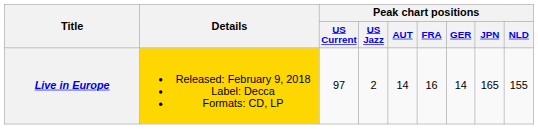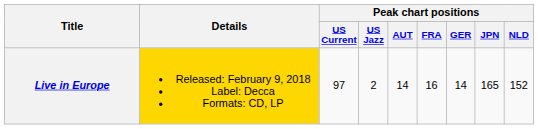Live in Europe | Peak chart positions / NLD: 155 -> 152
